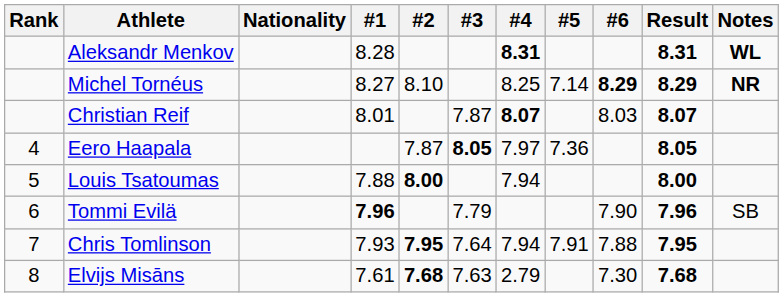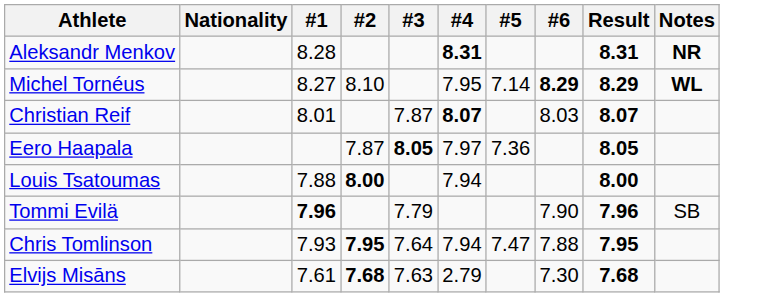- column: Rank | 4 | 5 | 6 | 7 | 8
Aleksandr Menkov | Notes: WL -> NR
Michel Tornéus | #4: 8.25 -> 7.95
Michel Tornéus | Notes: NR -> WL
Chris Tomlinson | #5: 7.91 -> 7.47
